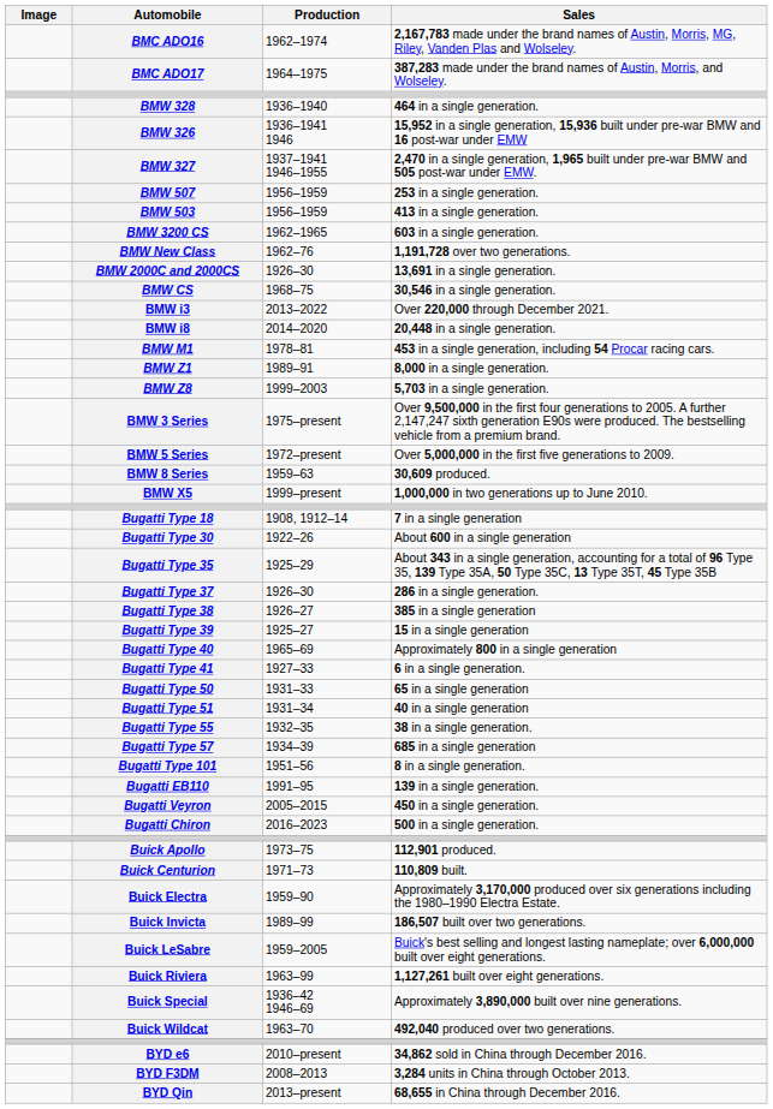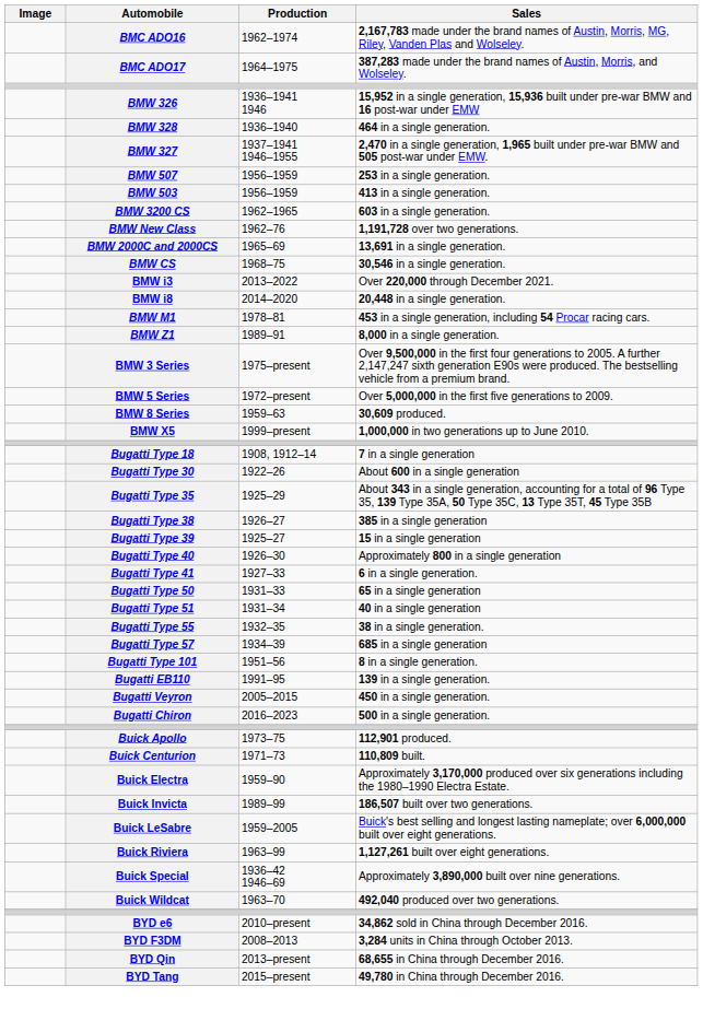rows swapped: BMW 326 <-> BMW 328
BMW 2000C and 2000CS | Production: 1926–30 -> 1965–69
- row: BMW Z8 | 1999–2003 | 5,703 in a single generation.
- row: Bugatti Type 37 | 1926–30 | 286 in a single generation.
Bugatti Type 40 | Production: 1965–69 -> 1926–30
+ row: BYD Tang | 2015–present | 49,780 in China through December 2016.
